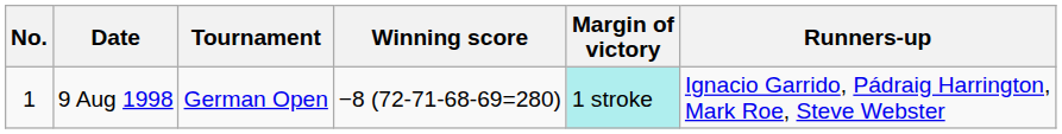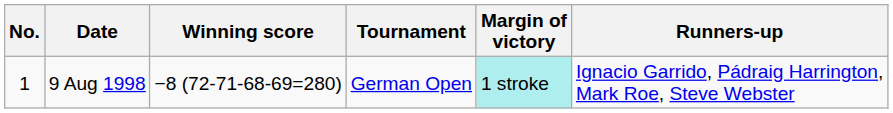columns swapped: Tournament <-> Winning score
